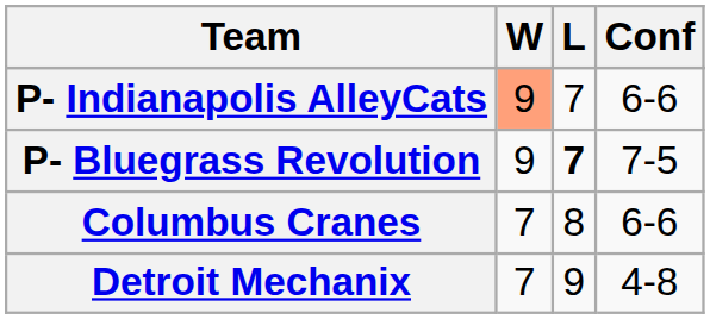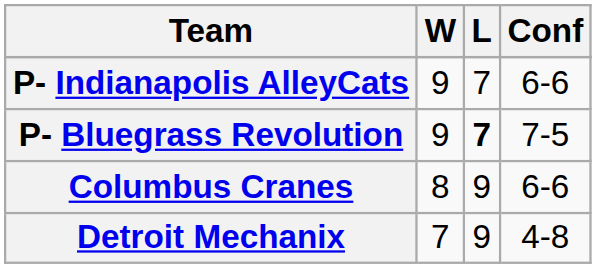P- Indianapolis AlleyCats | W: lightsalmon background -> no background
Columbus Cranes | W: 7 -> 8
Columbus Cranes | L: 8 -> 9
